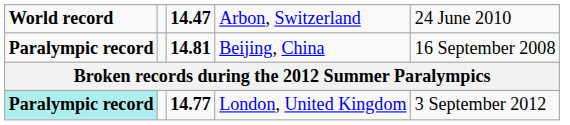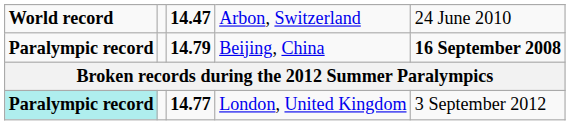Beijing, China | column 3: 14.81 -> 14.79
Beijing, China | column 5: normal -> bold
